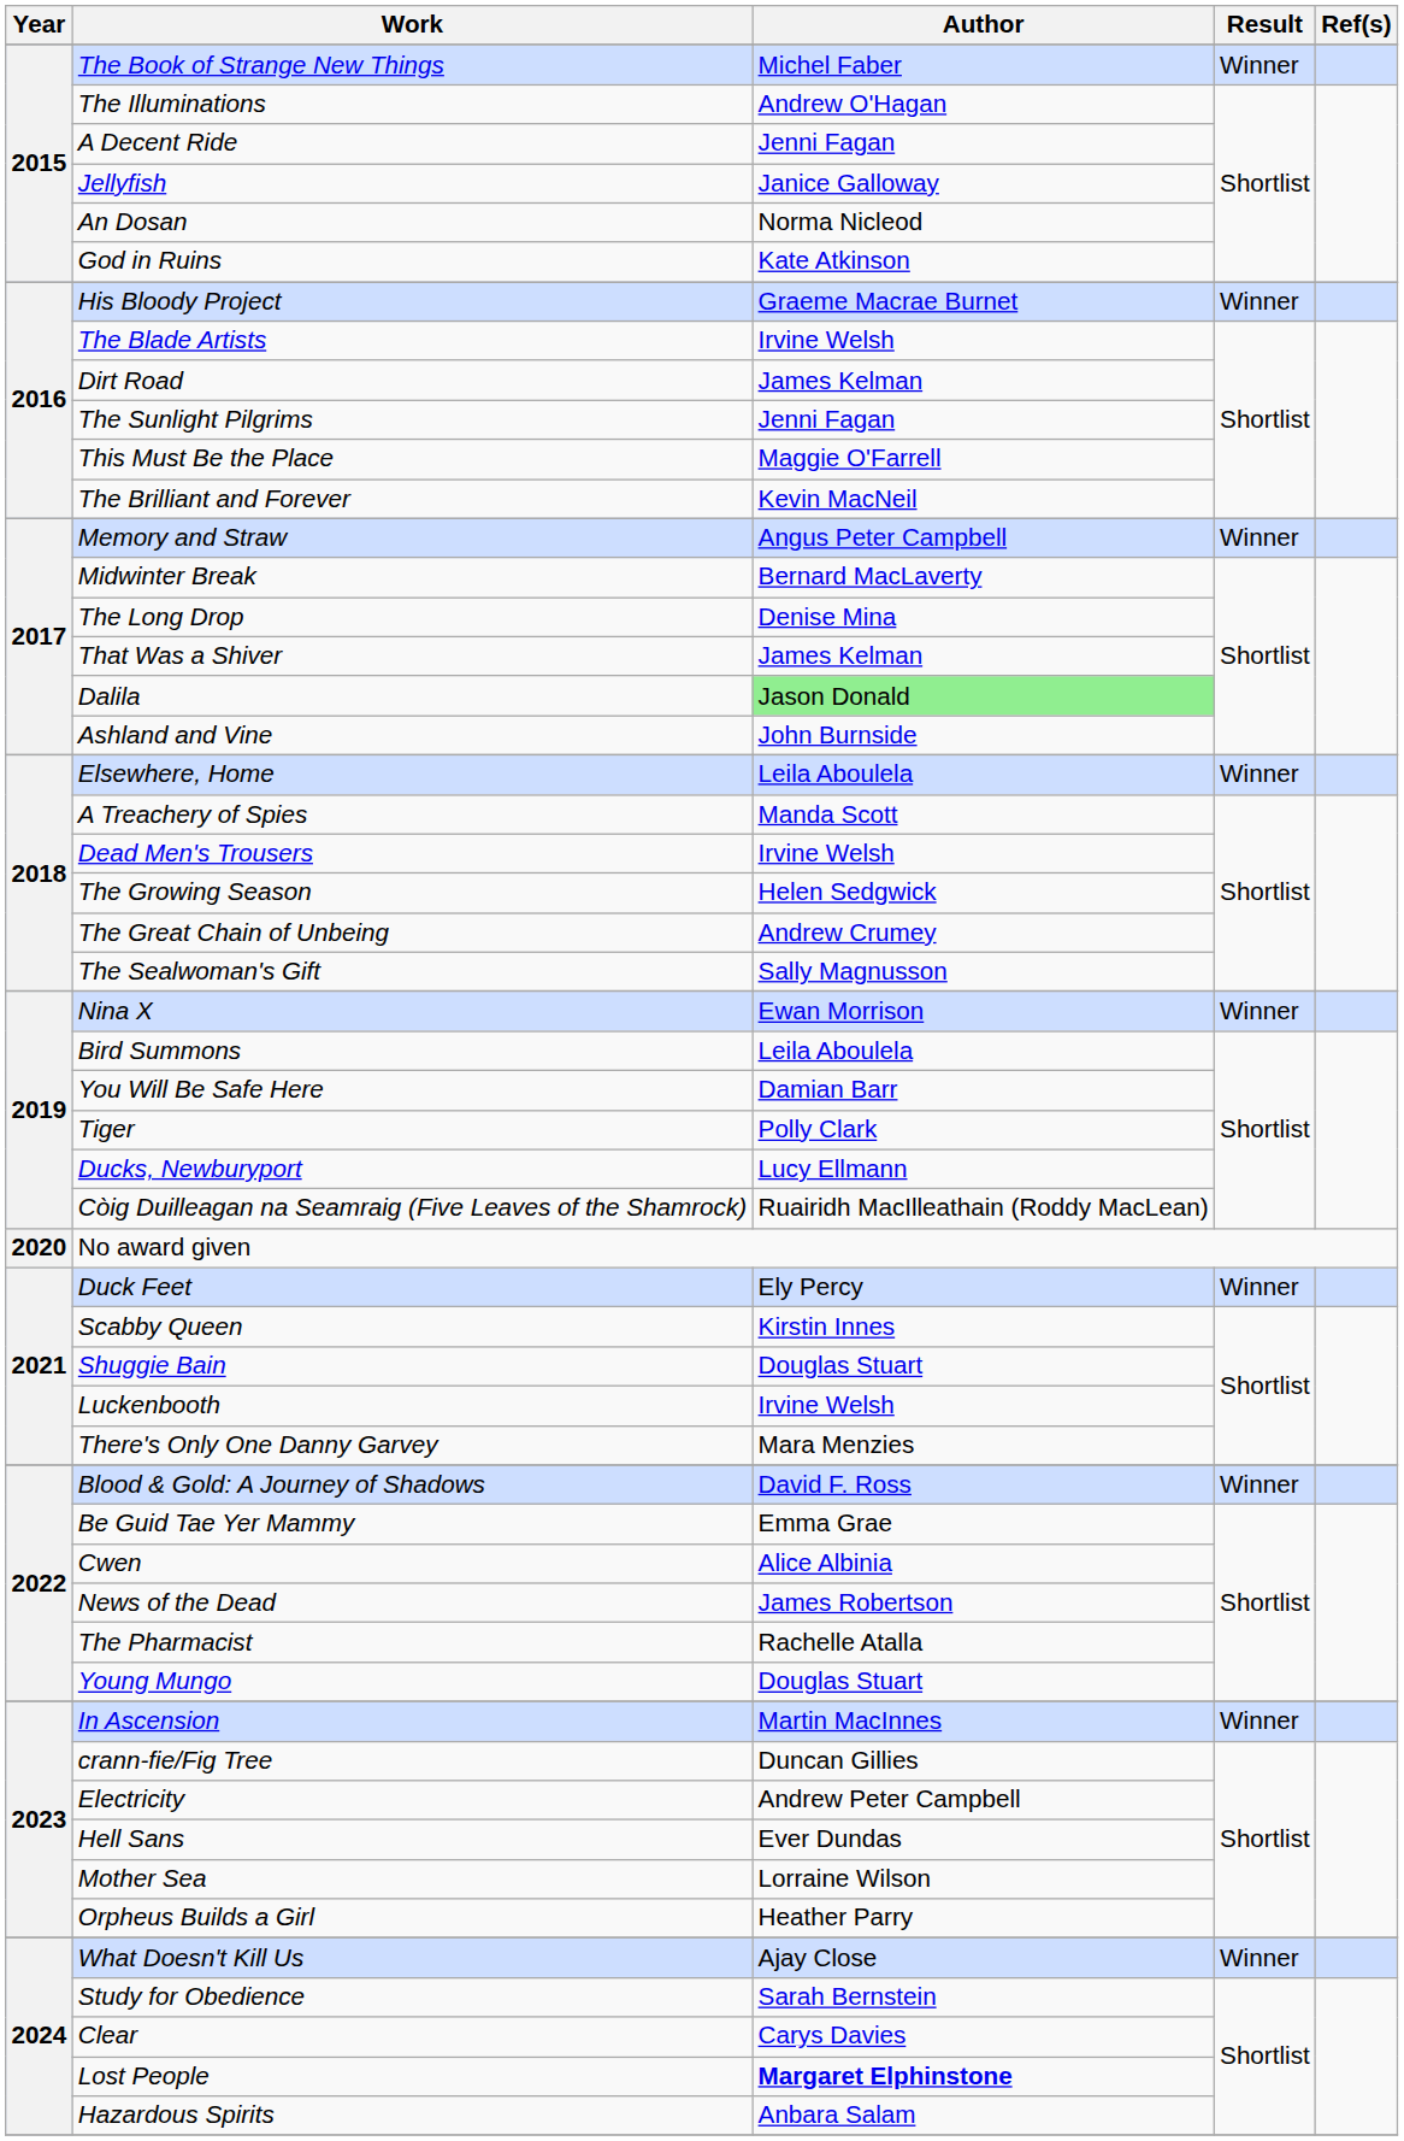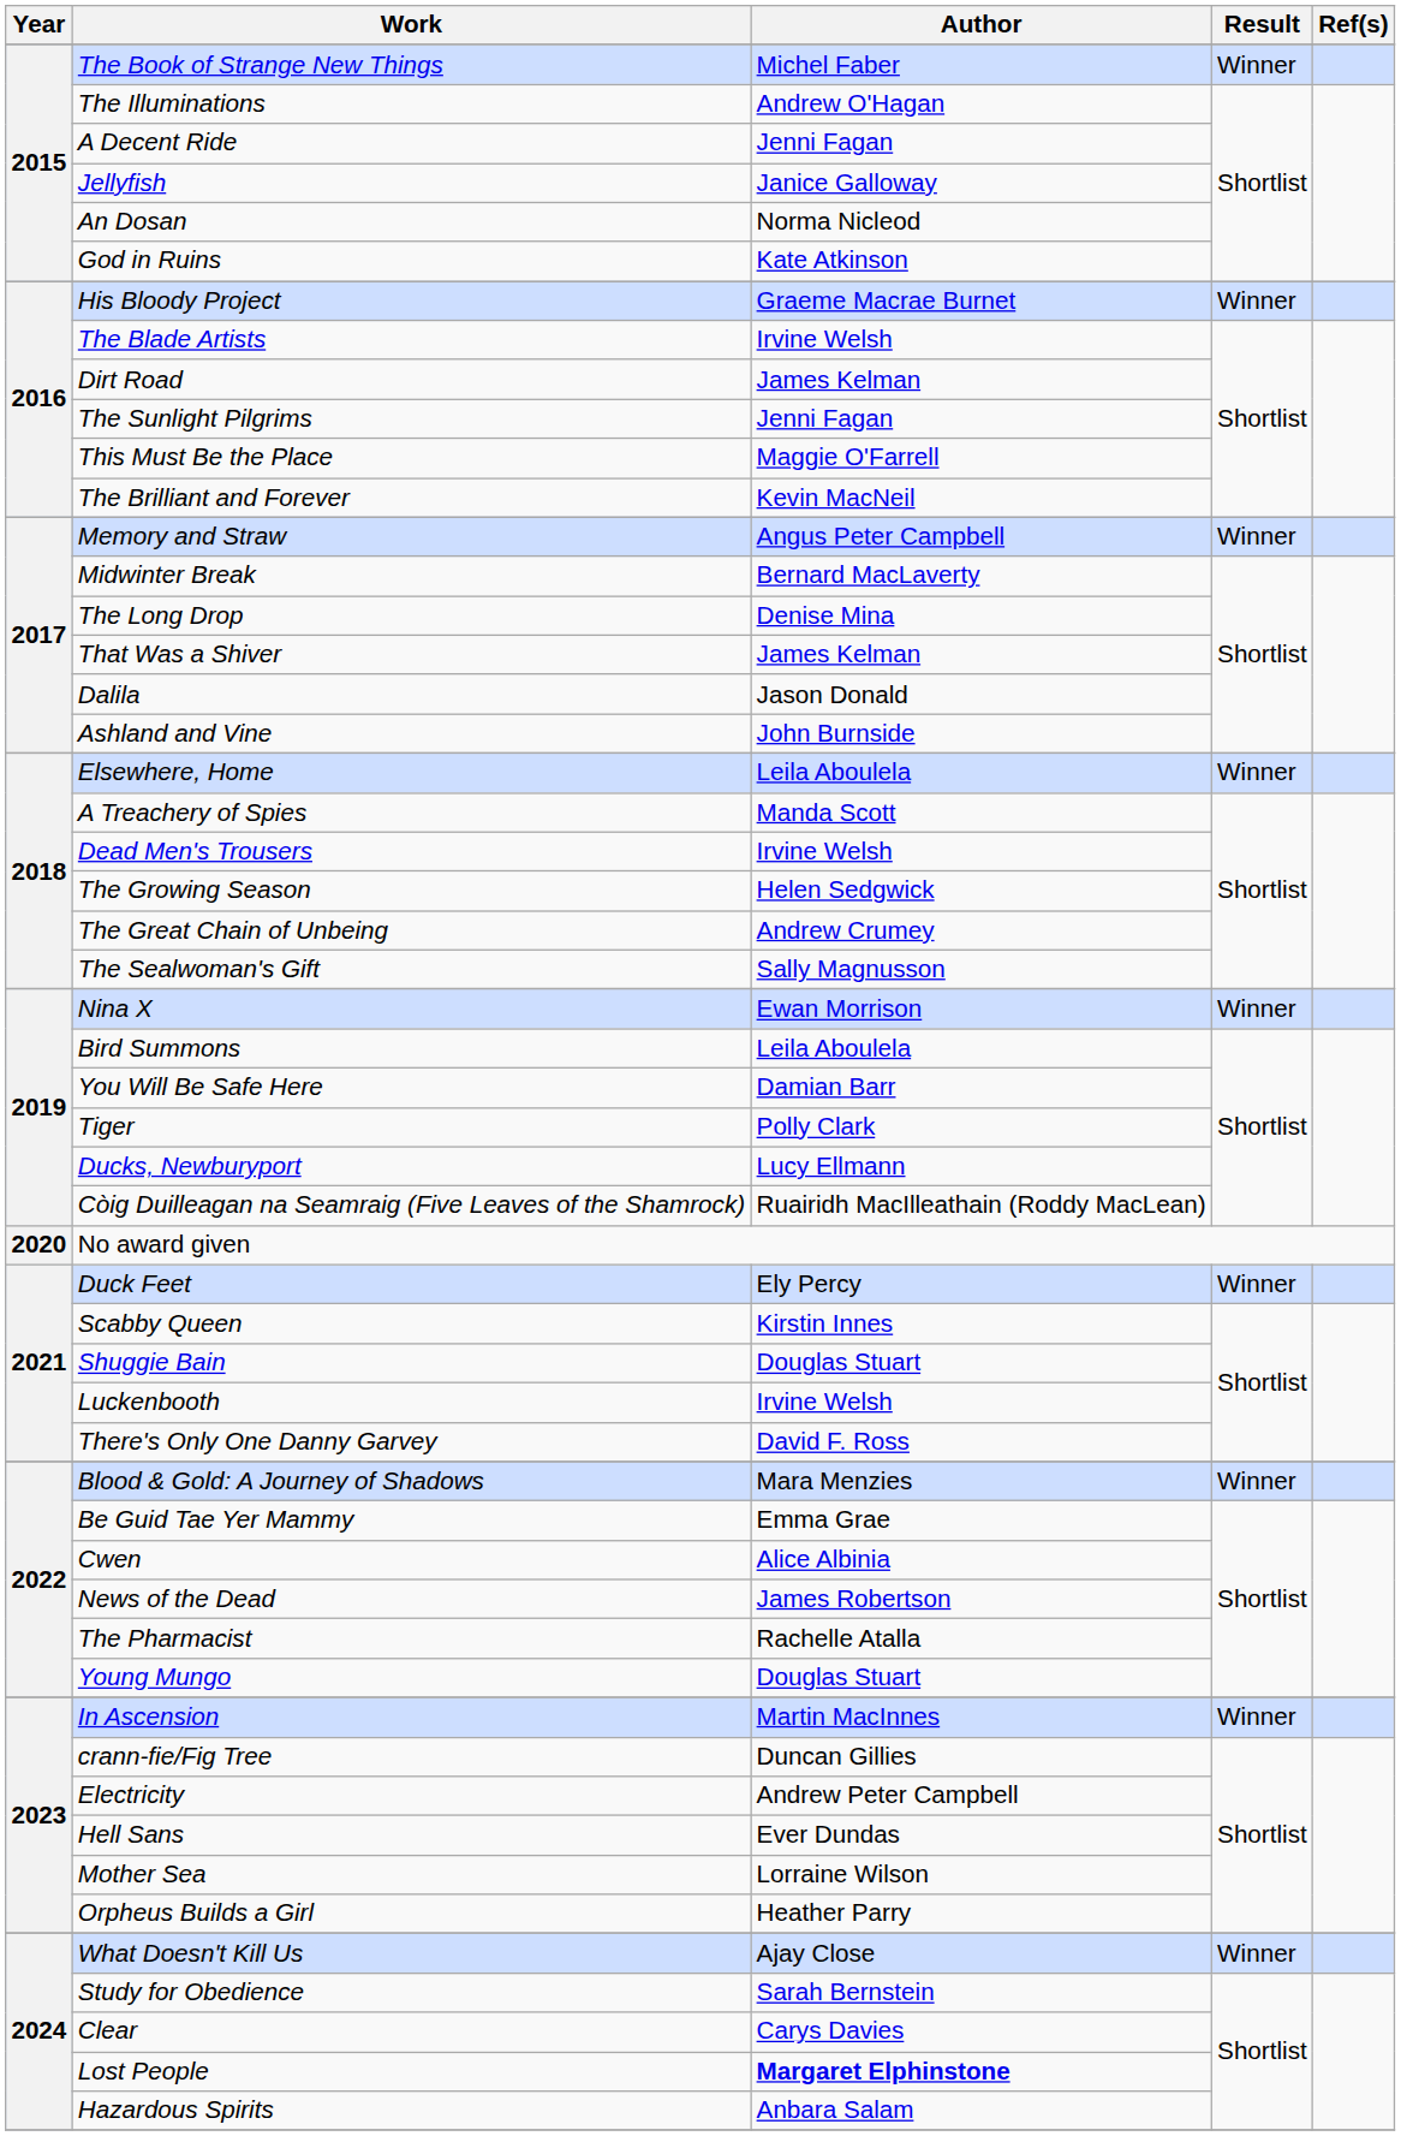Dalila | Author: lightgreen background -> no background
There's Only One Danny Garvey | Author: Mara Menzies -> David F. Ross
Blood & Gold: A Journey of Shadows | Author: David F. Ross -> Mara Menzies
